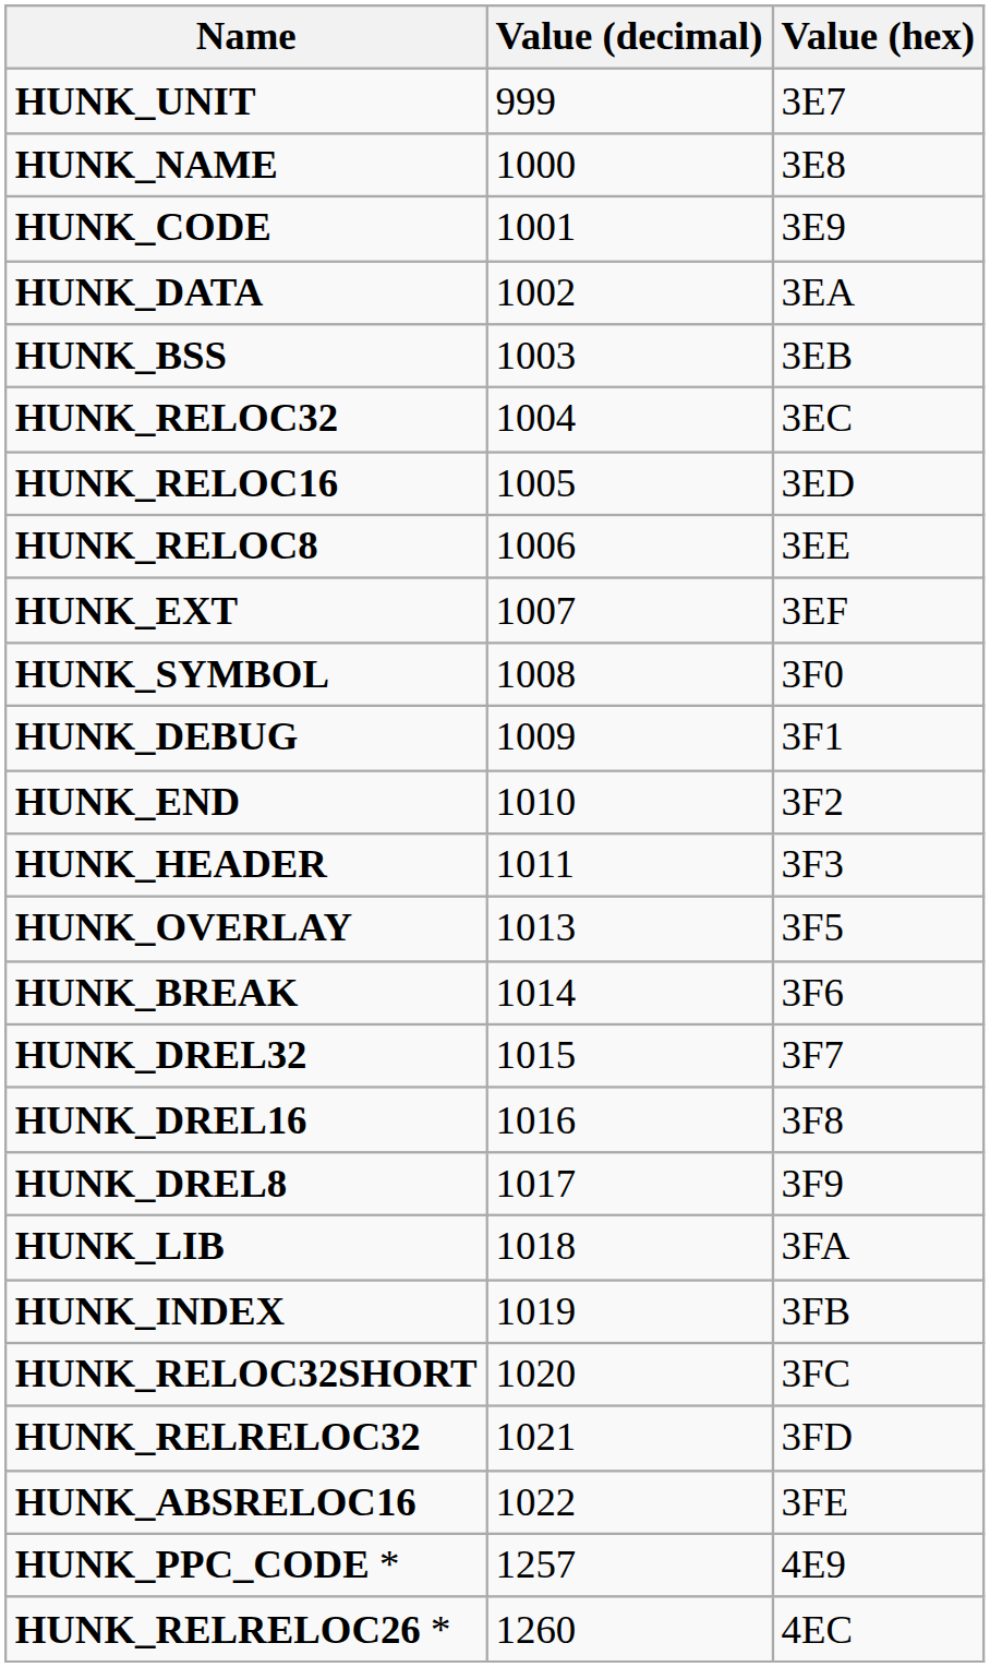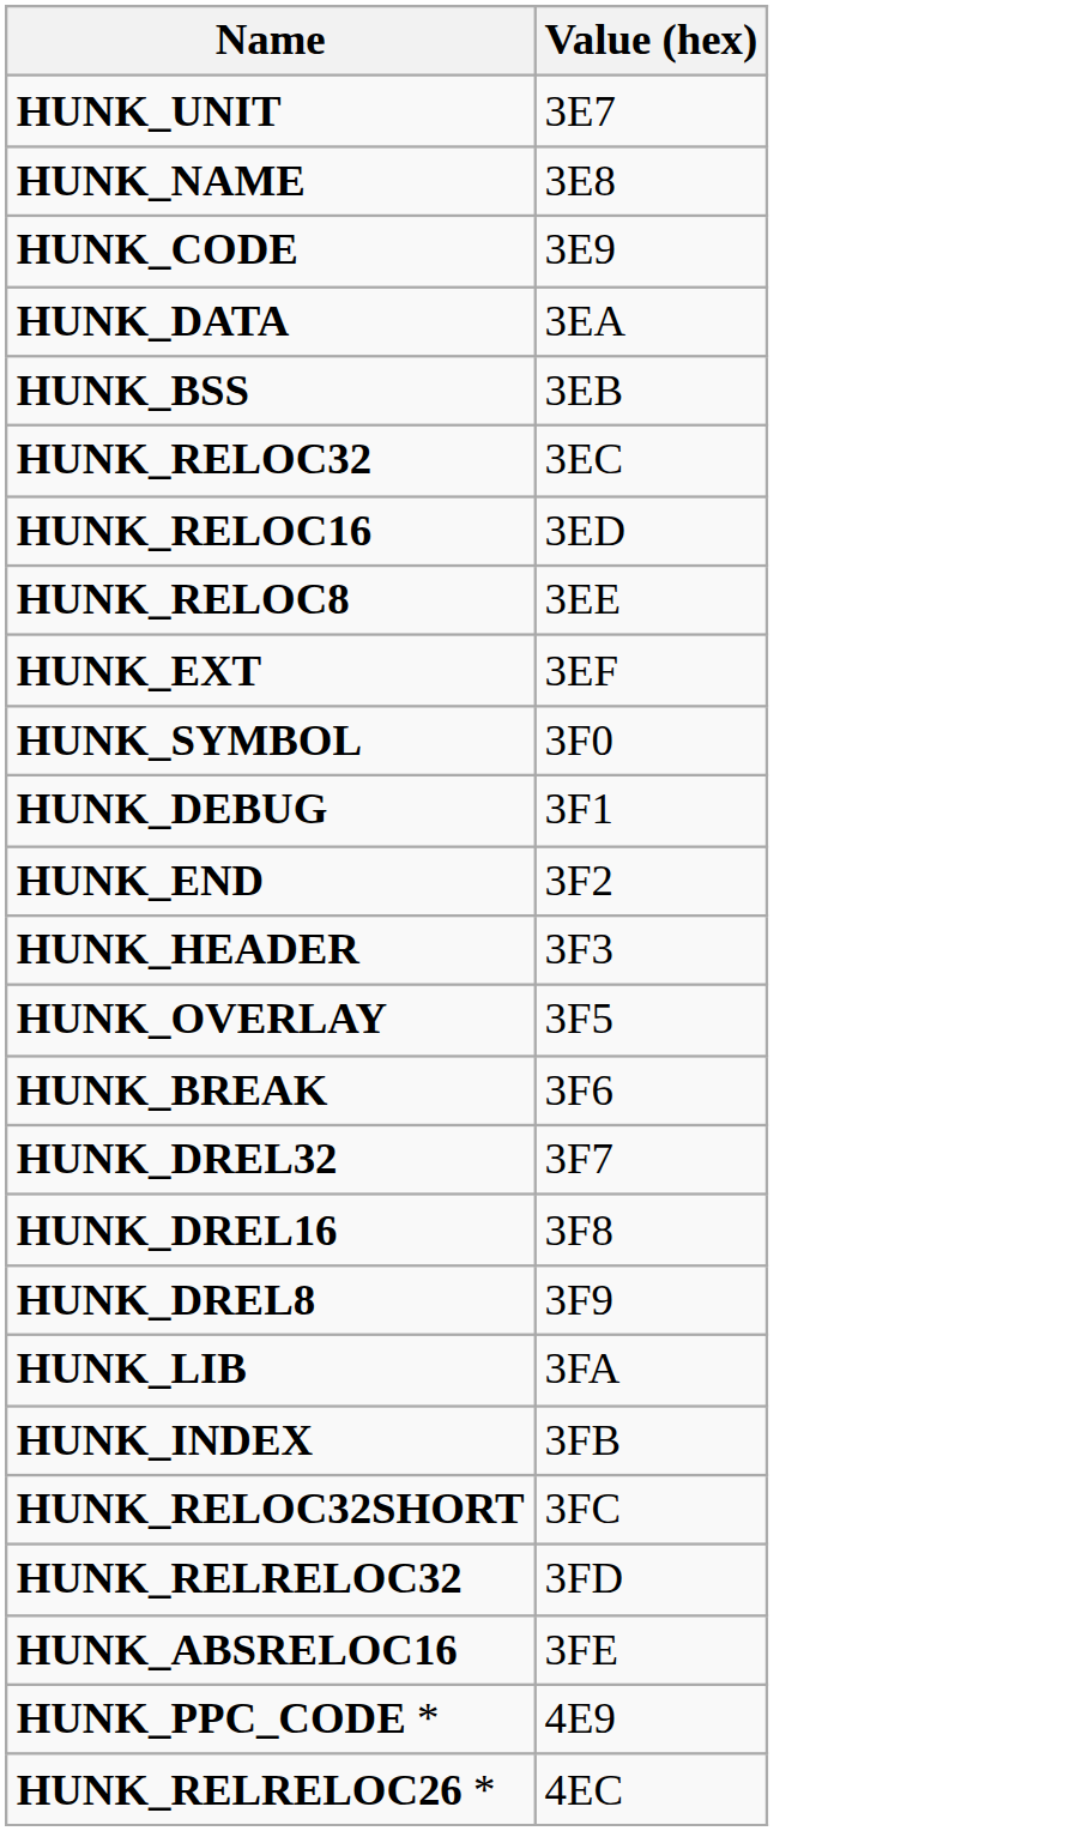- column: Value (decimal) | 999 | 1000 | 1001 | 1002 | 1003 | 1004 | 1005 | 1006 | 1007 | 1008 | 1009 | 1010 | 1011 | 1013 | 1014 | 1015 | 1016 | 1017 | 1018 | 1019 | 1020 | 1021 | 1022 | 1257 | 1260
